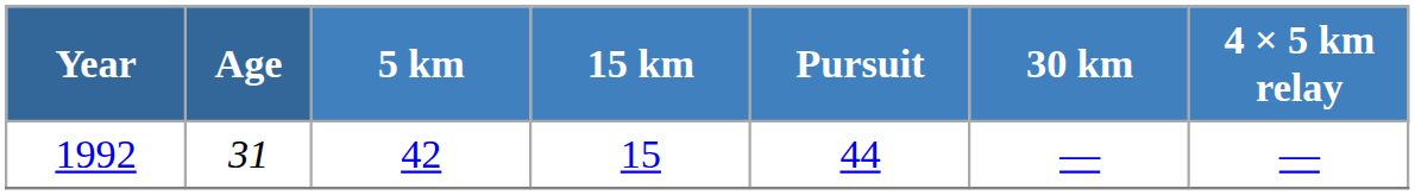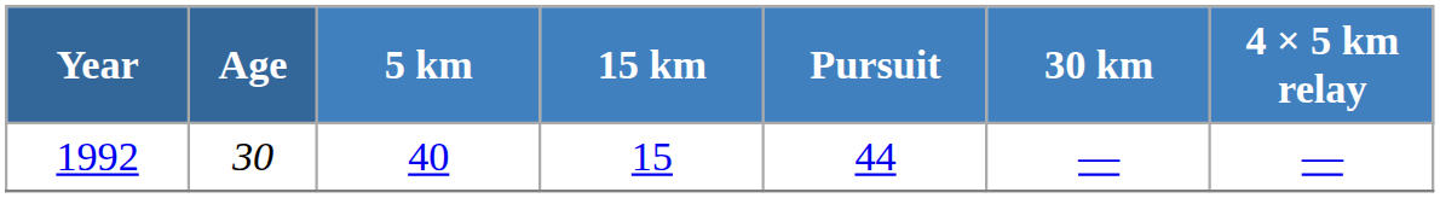1992 | Age: 31 -> 30
1992 | 5 km: 42 -> 40
